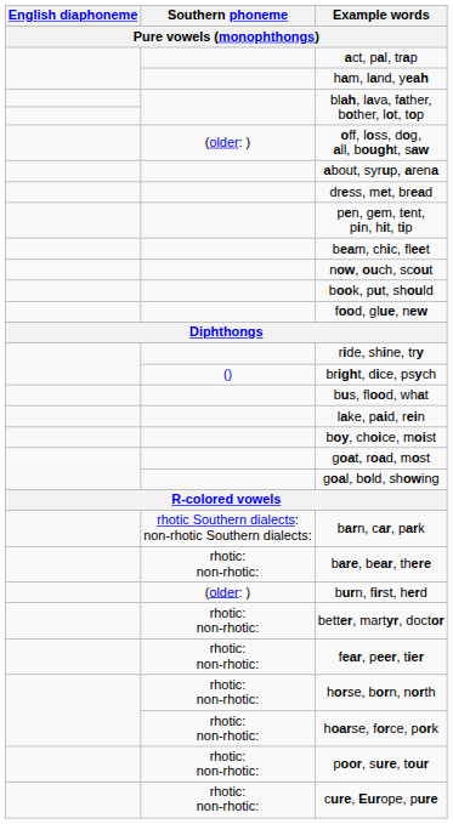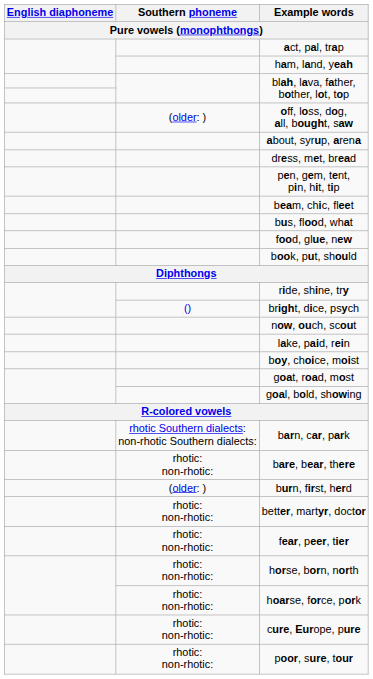rows swapped: bus, flood, what <-> now, ouch, scout
rows swapped: book, put, should <-> food, glue, new
rows swapped: poor, sure, tour <-> cure, Europe, pure
